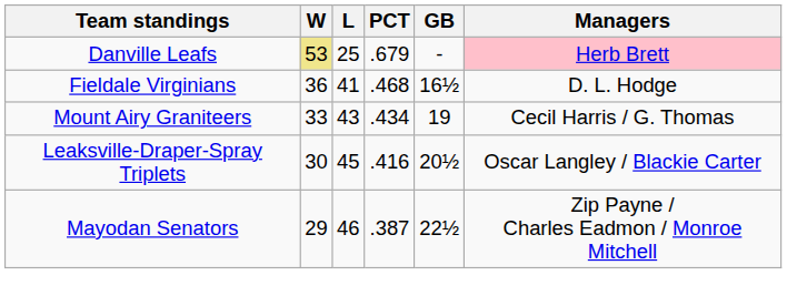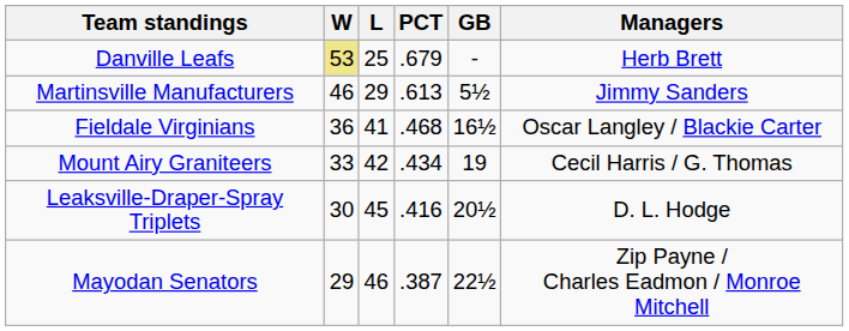Danville Leafs | Managers: pink background -> no background
+ row: Martinsville Manufacturers | 46 | 29 | .613 | 5½ | Jimmy Sanders
Fieldale Virginians | Managers: D. L. Hodge -> Oscar Langley / Blackie Carter
Mount Airy Graniteers | L: 43 -> 42
Leaksville-Draper-Spray Triplets | Managers: Oscar Langley / Blackie Carter -> D. L. Hodge
